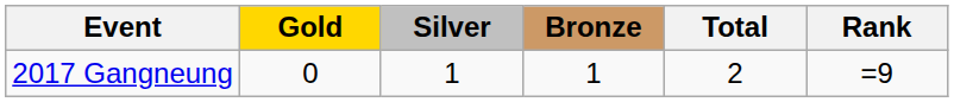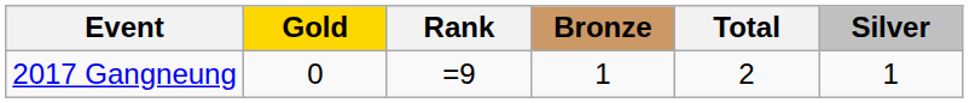columns swapped: Silver <-> Rank
